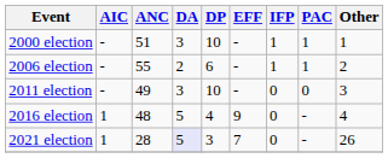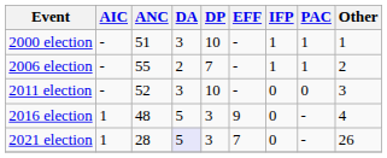2006 election | DP: 6 -> 7
2011 election | ANC: 49 -> 52
2016 election | DP: 4 -> 3
